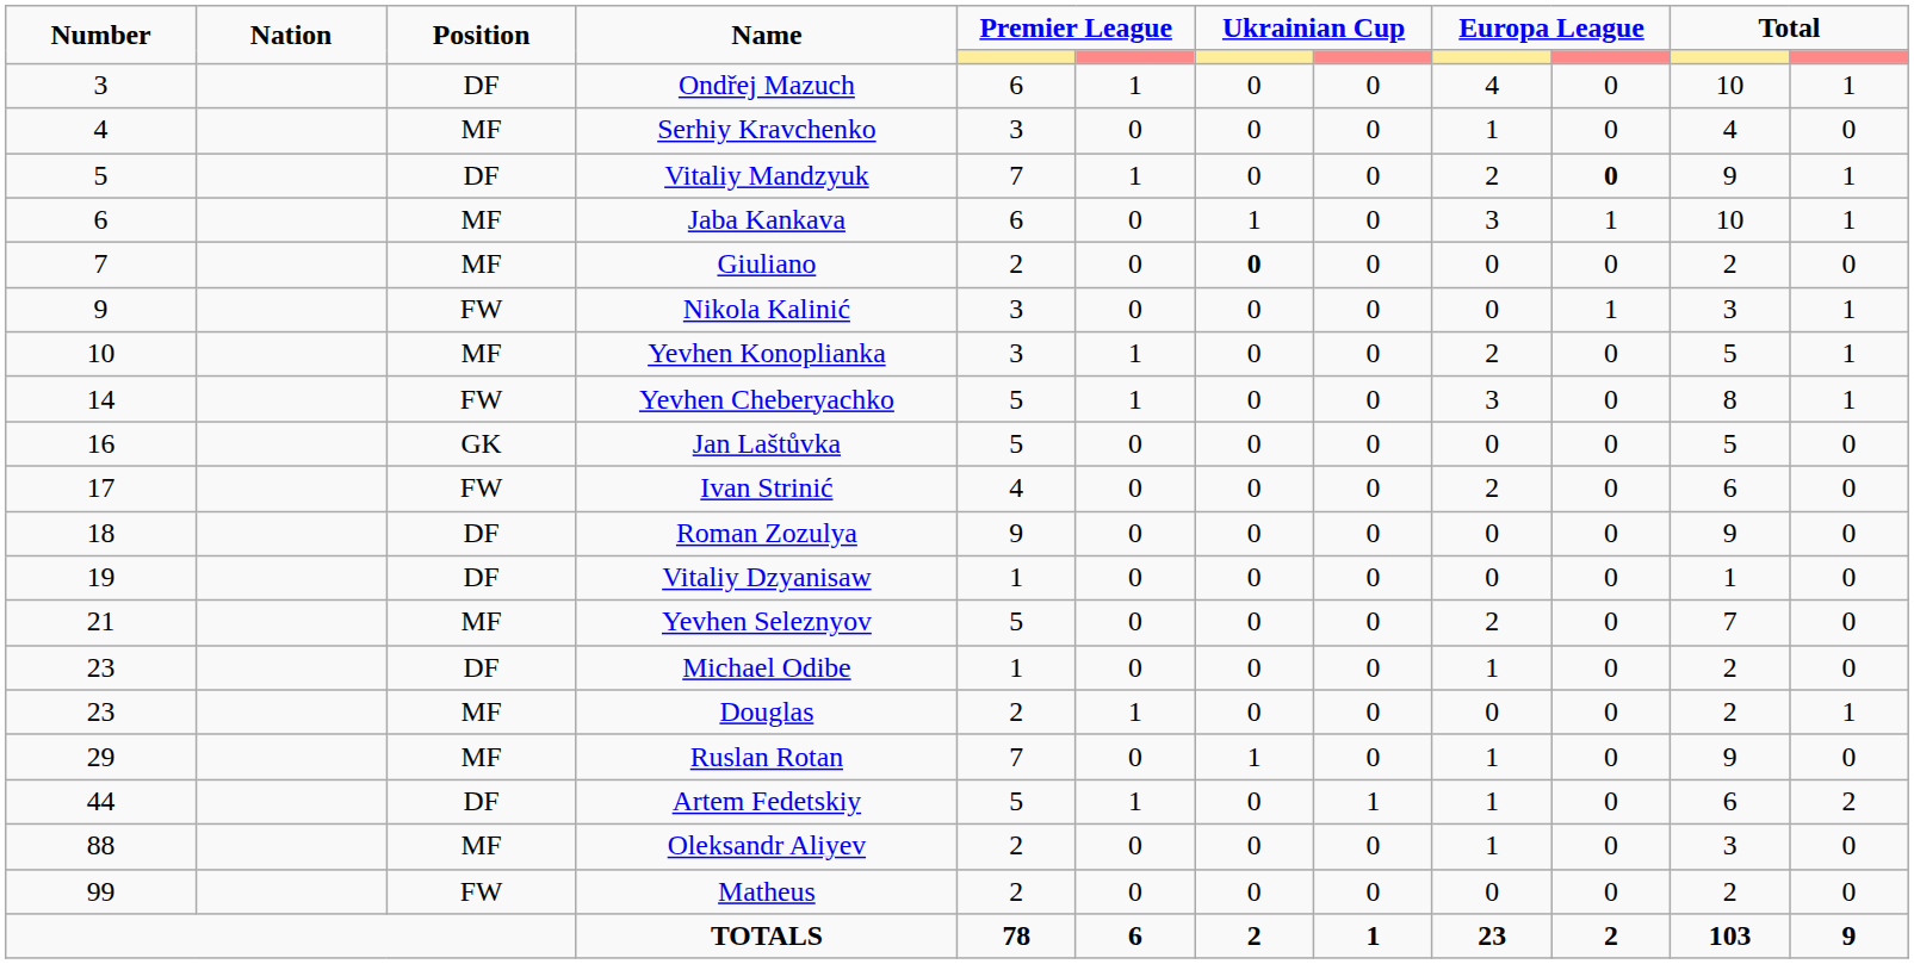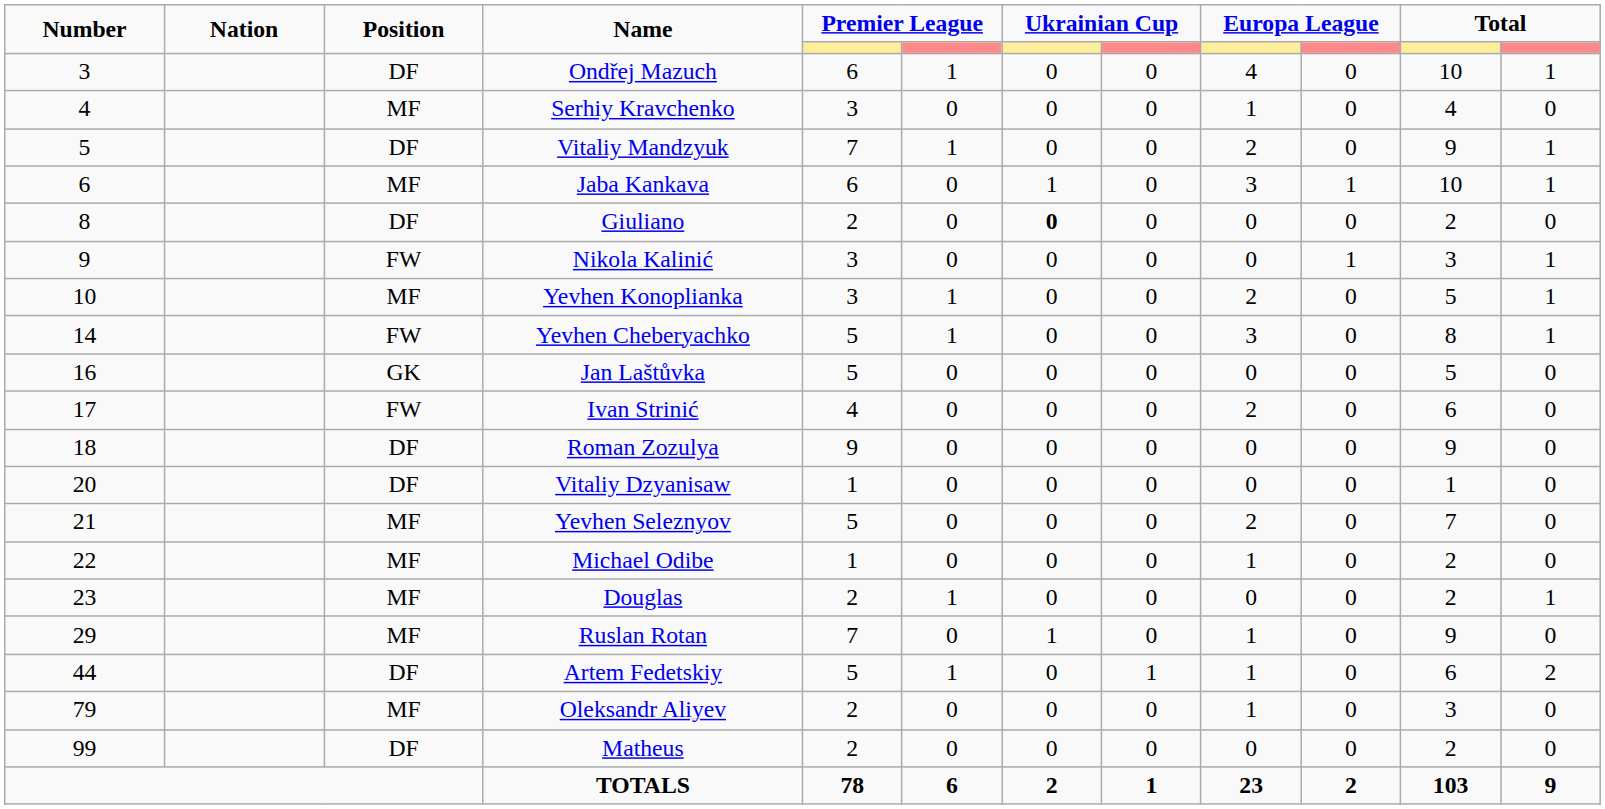Vitaliy Mandzyuk | column 10: bold -> normal
Giuliano | Number: 7 -> 8
Giuliano | Position: MF -> DF
Vitaliy Dzyanisaw | Number: 19 -> 20
Michael Odibe | Number: 23 -> 22
Michael Odibe | Position: DF -> MF
Oleksandr Aliyev | Number: 88 -> 79
Matheus | Position: FW -> DF
